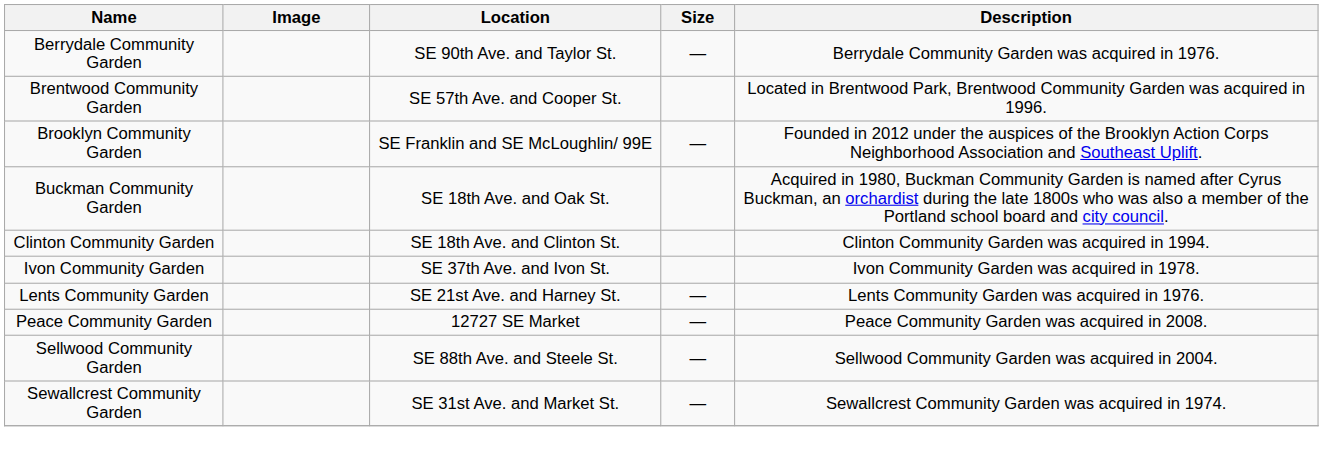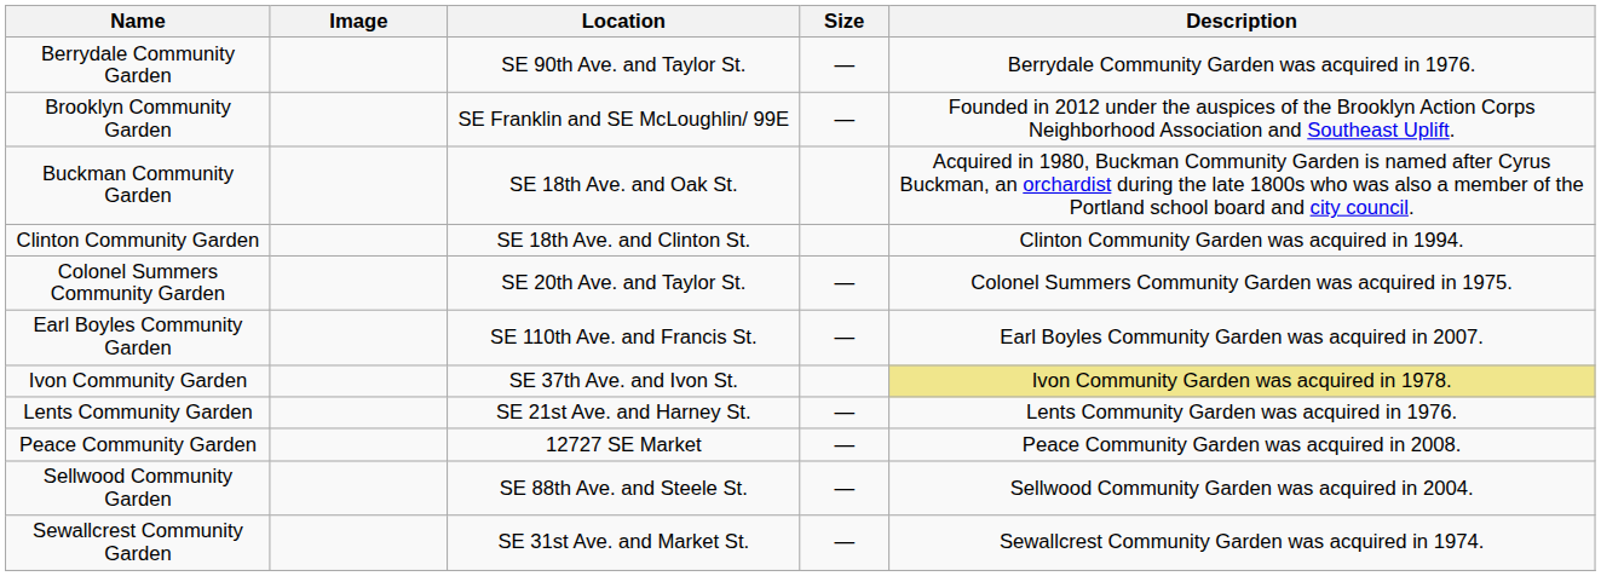- row: Brentwood Community Garden | SE 57th Ave. and Cooper St. | Located in Brentwood Park, Brentwood Community Garden was acquired in 1996.
+ row: Colonel Summers Community Garden | SE 20th Ave. and Taylor St. | — | Colonel Summers Community Garden was acquired in 1975.
+ row: Earl Boyles Community Garden | SE 110th Ave. and Francis St. | — | Earl Boyles Community Garden was acquired in 2007.
Ivon Community Garden | Description: no background -> khaki background
